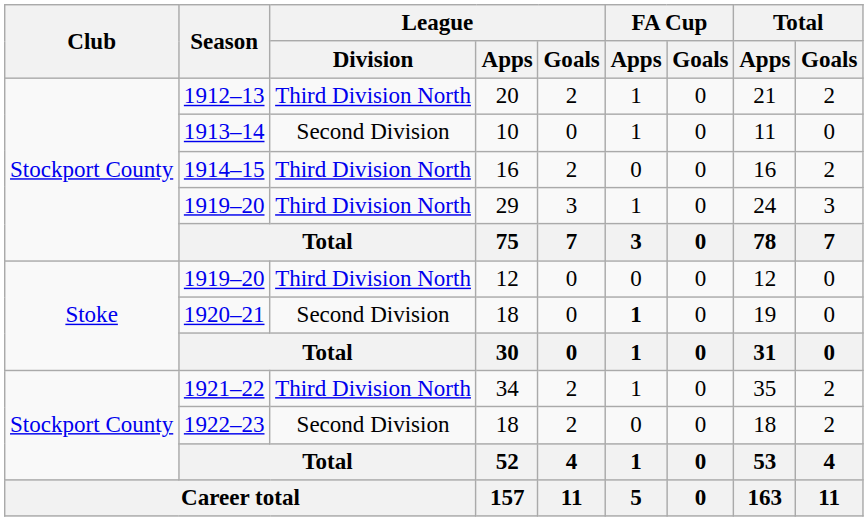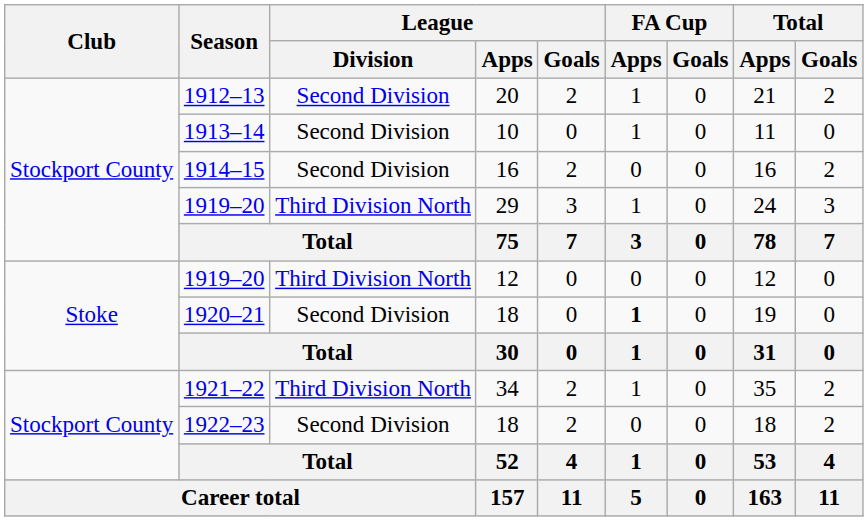1912–13 | League / Division: Third Division North -> Second Division
1914–15 | League / Division: Third Division North -> Second Division
